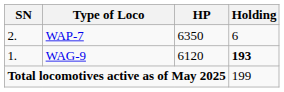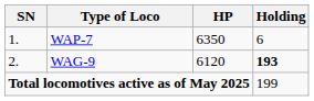WAP-7 | SN: 2. -> 1.
WAG-9 | SN: 1. -> 2.
